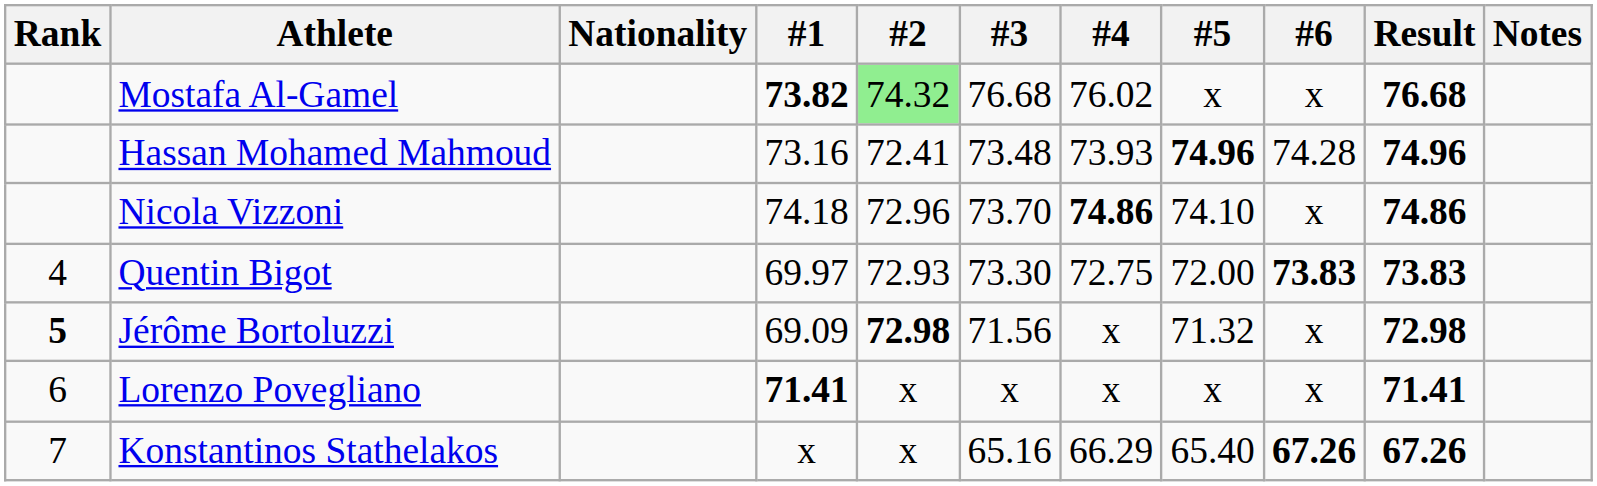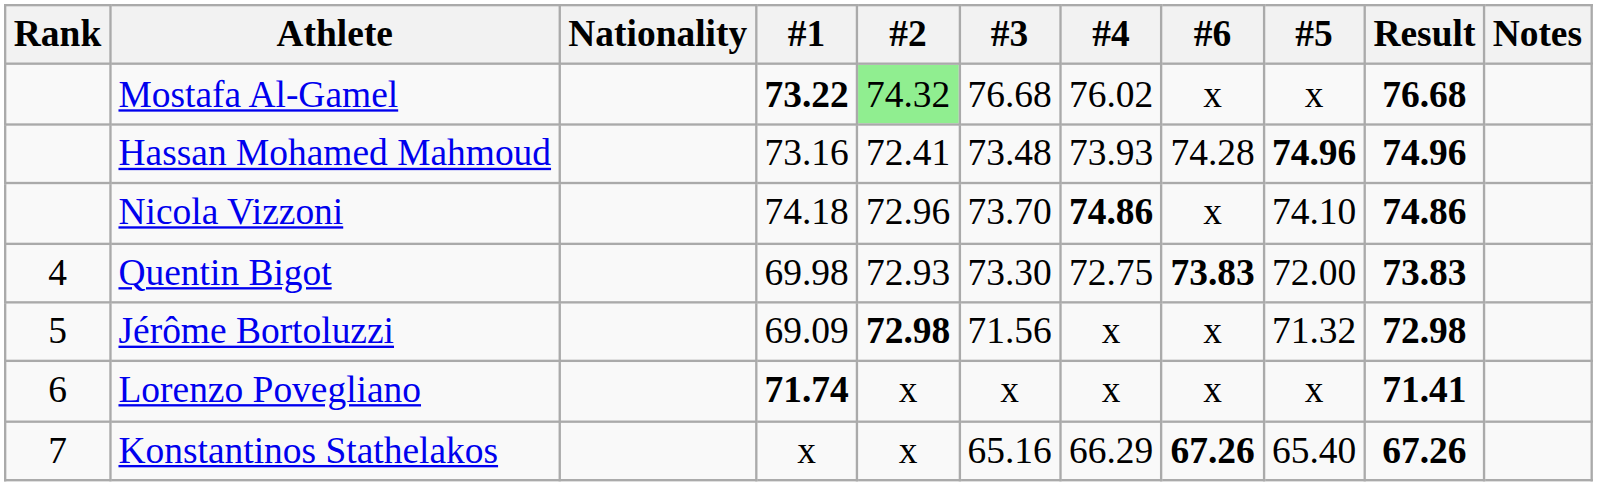columns swapped: #5 <-> #6
Mostafa Al-Gamel | #1: 73.82 -> 73.22
Quentin Bigot | #1: 69.97 -> 69.98
Jérôme Bortoluzzi | Rank: bold -> normal
Lorenzo Povegliano | #1: 71.41 -> 71.74
